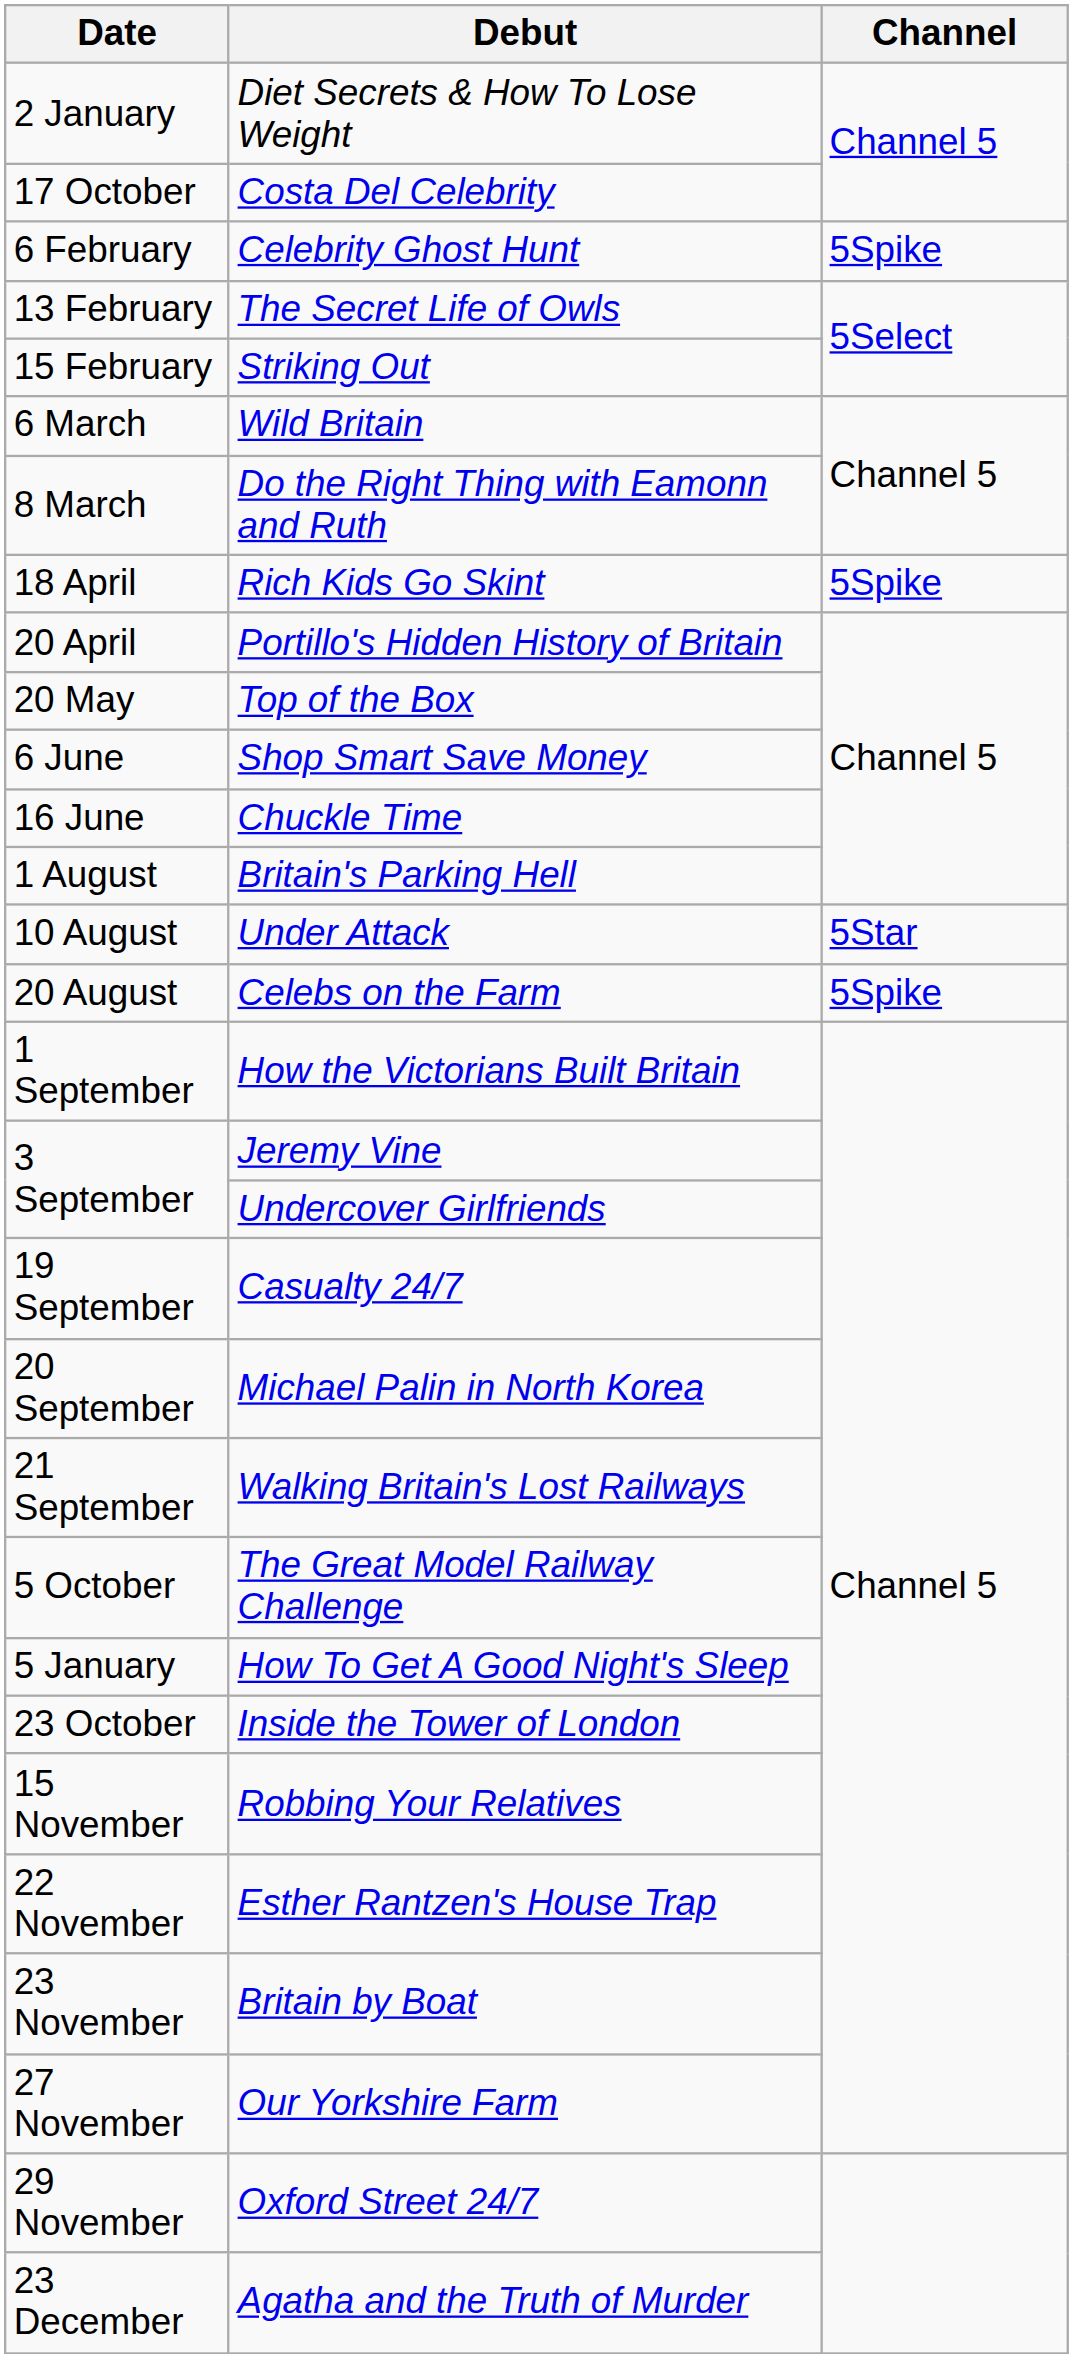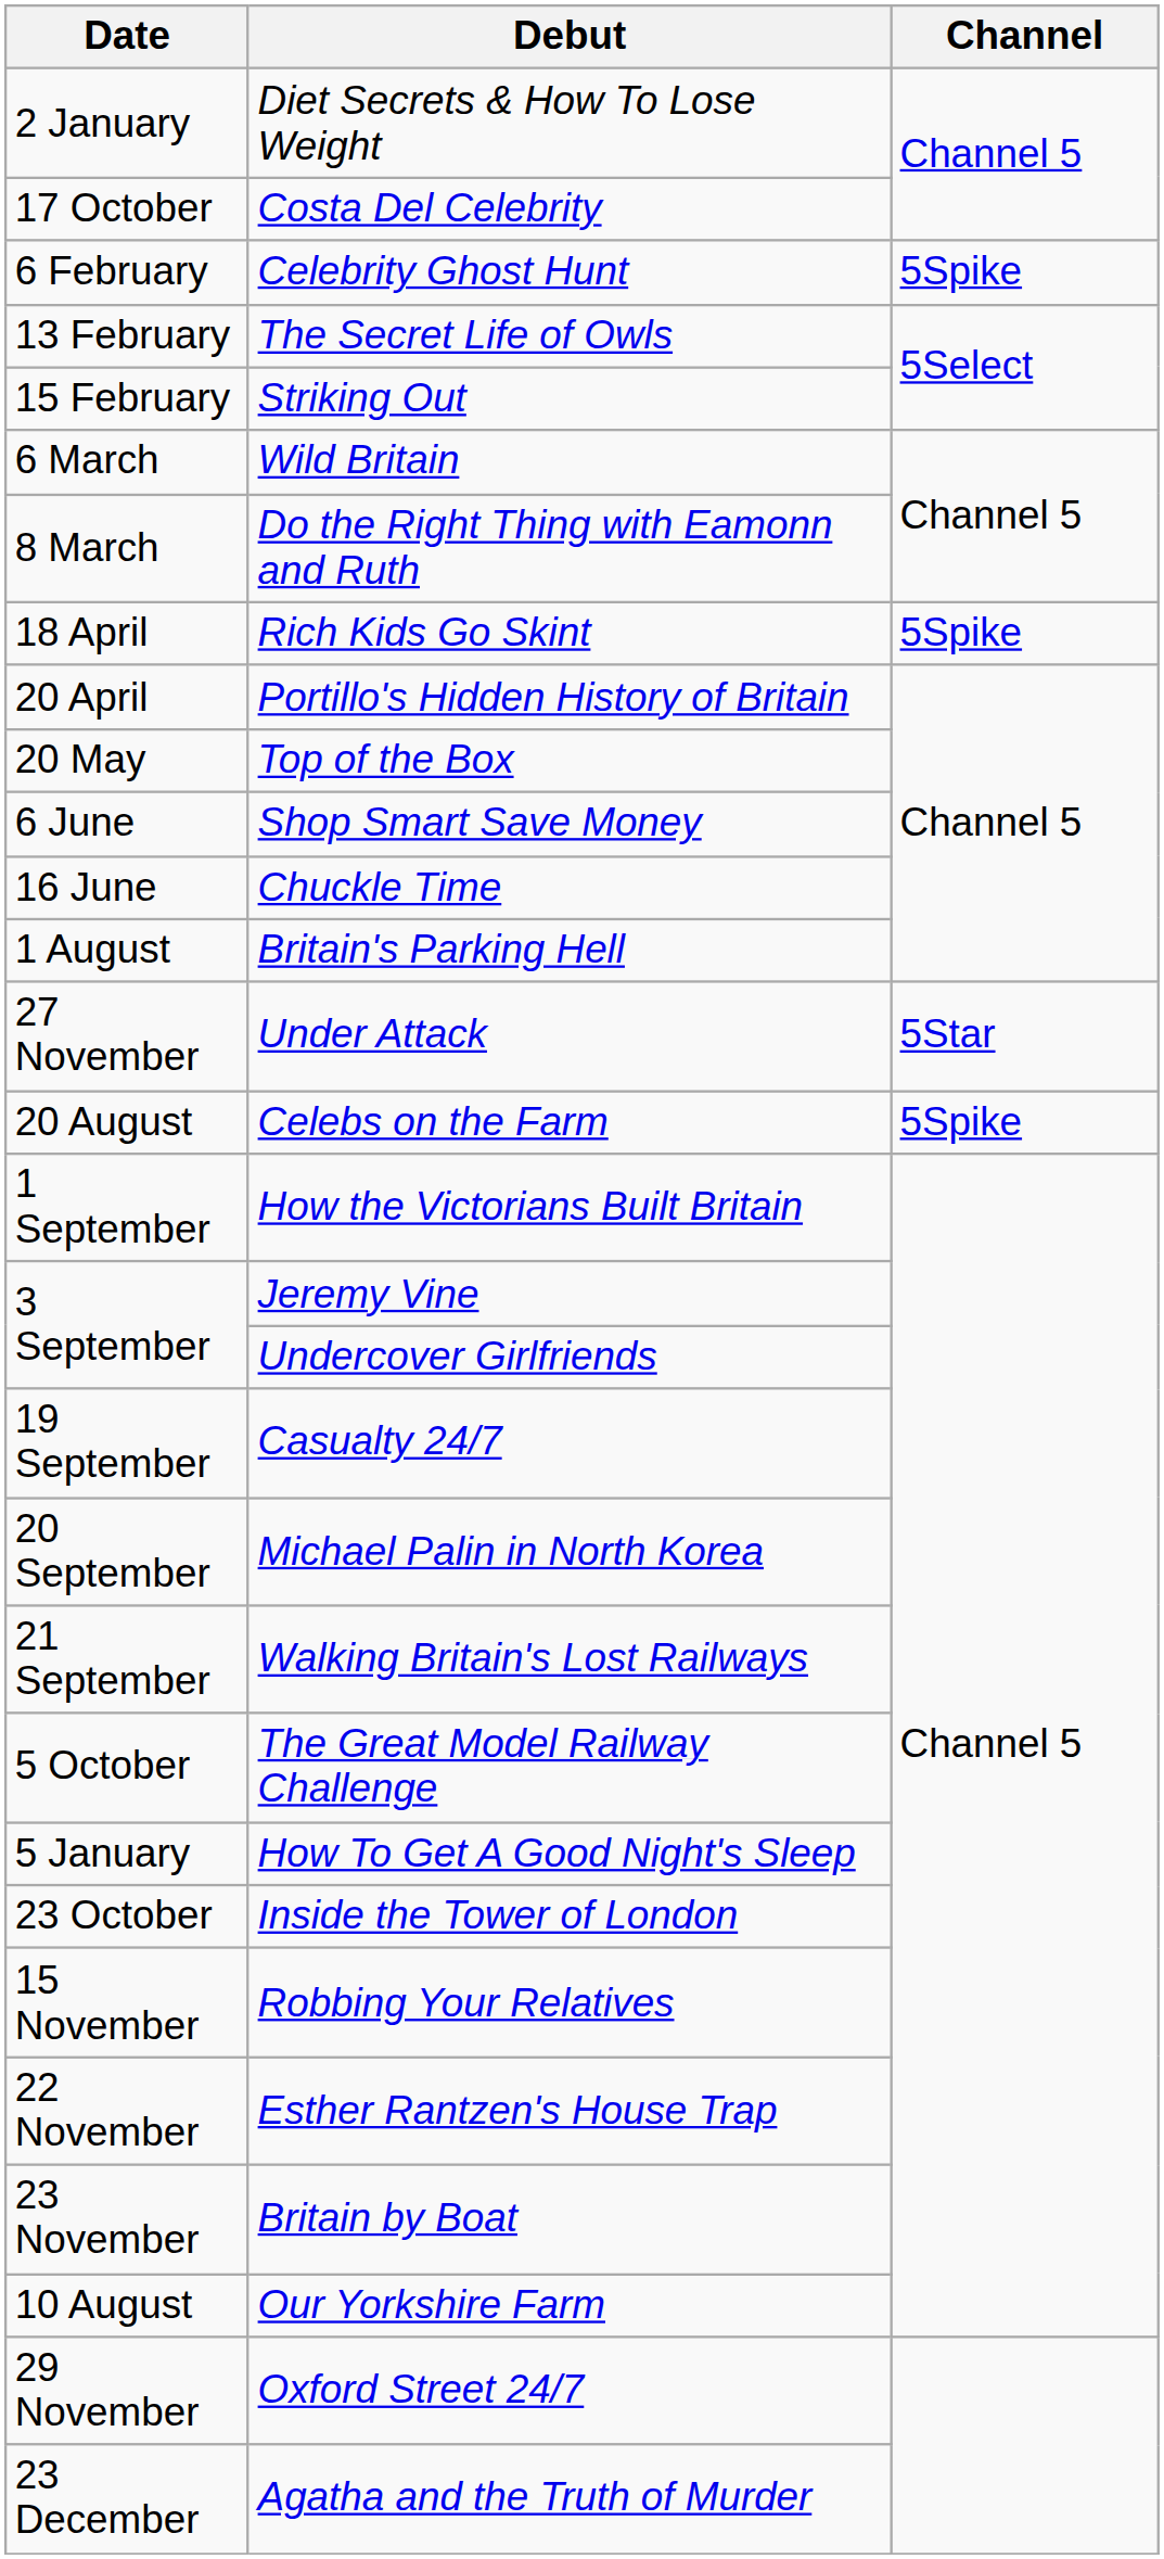Under Attack | Date: 10 August -> 27 November
Our Yorkshire Farm | Date: 27 November -> 10 August
